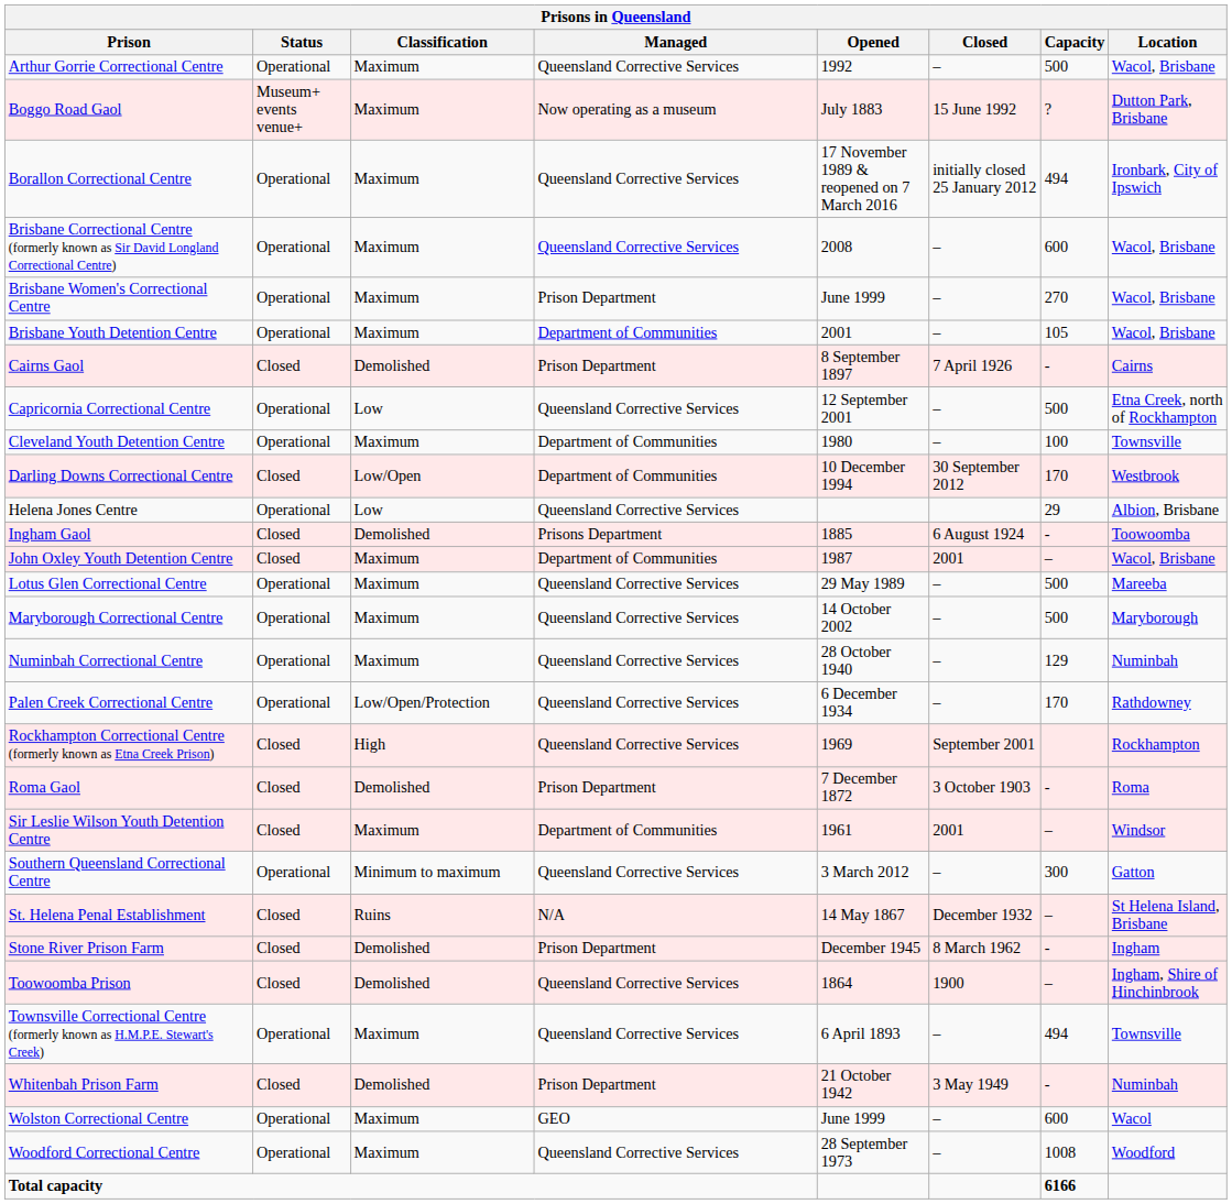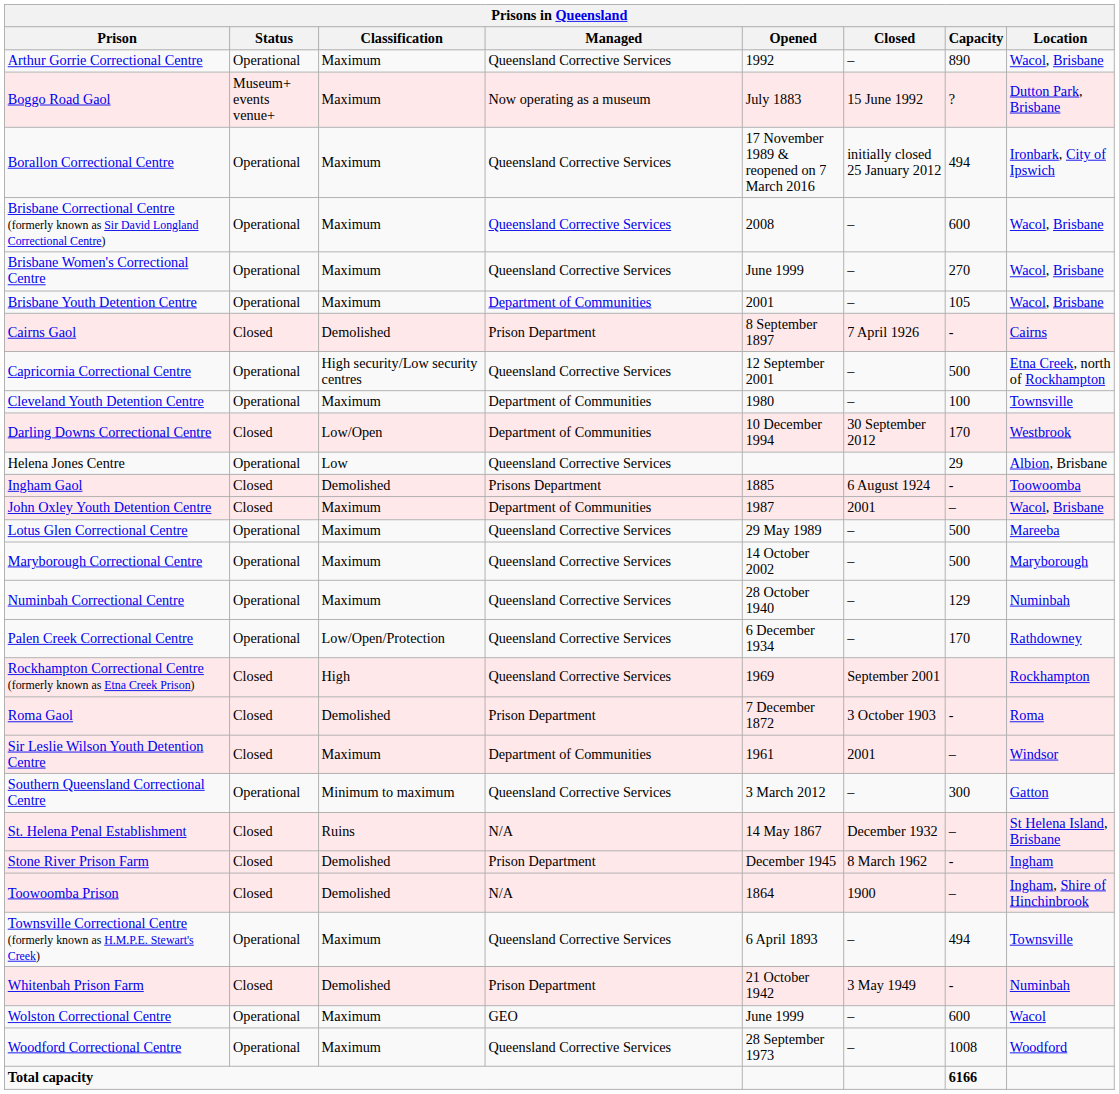Arthur Gorrie Correctional Centre | Capacity: 500 -> 890
Brisbane Women's Correctional Centre | Managed: Prison Department -> Queensland Corrective Services
Capricornia Correctional Centre | Classification: Low -> High security/Low security centres
Toowoomba Prison | Managed: Queensland Corrective Services -> N/A
